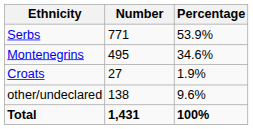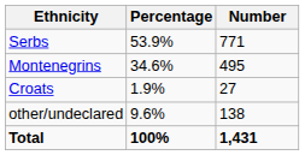columns swapped: Number <-> Percentage
